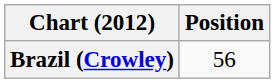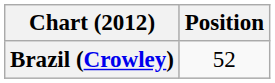Brazil (Crowley) | Position: 56 -> 52
